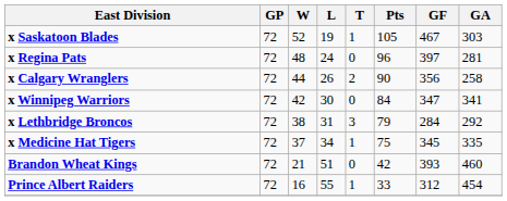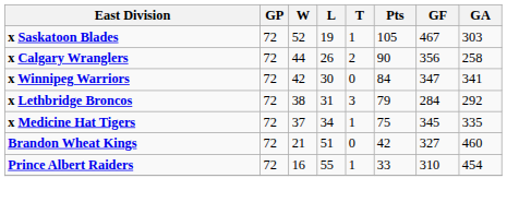- row: x Regina Pats | 72 | 48 | 24 | 0 | 96 | 397 | 281
Brandon Wheat Kings | GF: 393 -> 327
Prince Albert Raiders | GF: 312 -> 310
